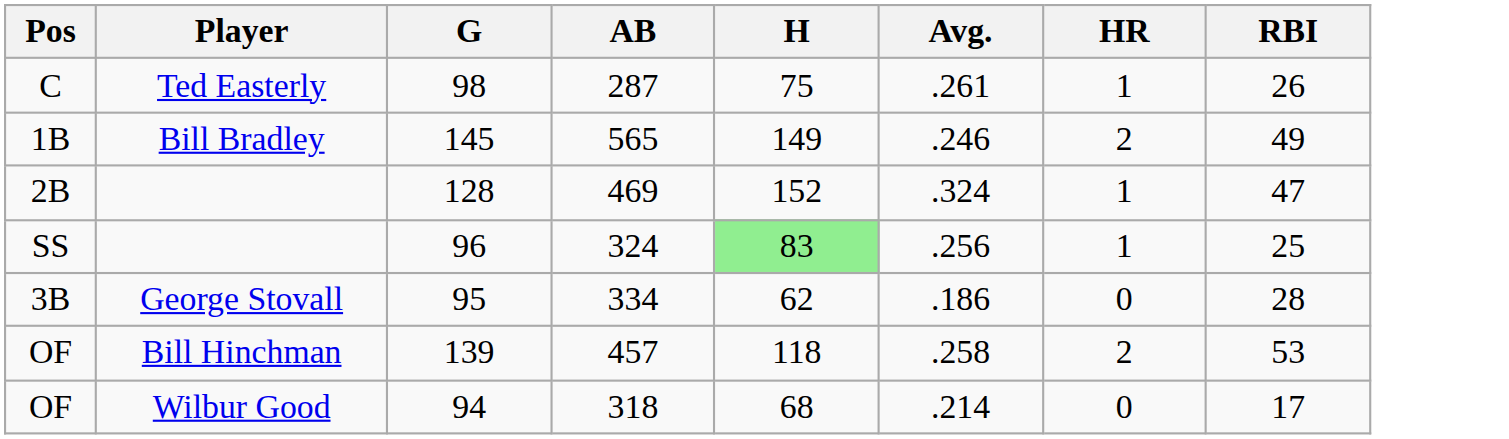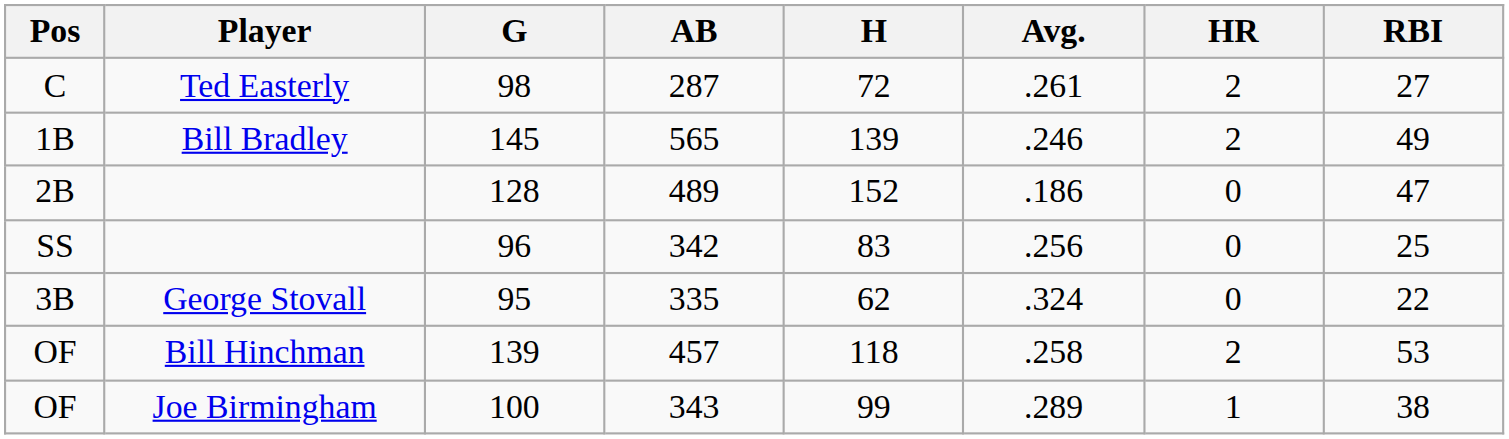98 | H: 75 -> 72
98 | HR: 1 -> 2
98 | RBI: 26 -> 27
145 | H: 149 -> 139
128 | AB: 469 -> 489
128 | Avg.: .324 -> .186
128 | HR: 1 -> 0
96 | AB: 324 -> 342
96 | H: lightgreen background -> no background
96 | HR: 1 -> 0
95 | AB: 334 -> 335
95 | Avg.: .186 -> .324
95 | RBI: 28 -> 22
- row: OF | Wilbur Good | 94 | 318 | 68 | .214 | 0 | 17
+ row: OF | Joe Birmingham | 100 | 343 | 99 | .289 | 1 | 38
